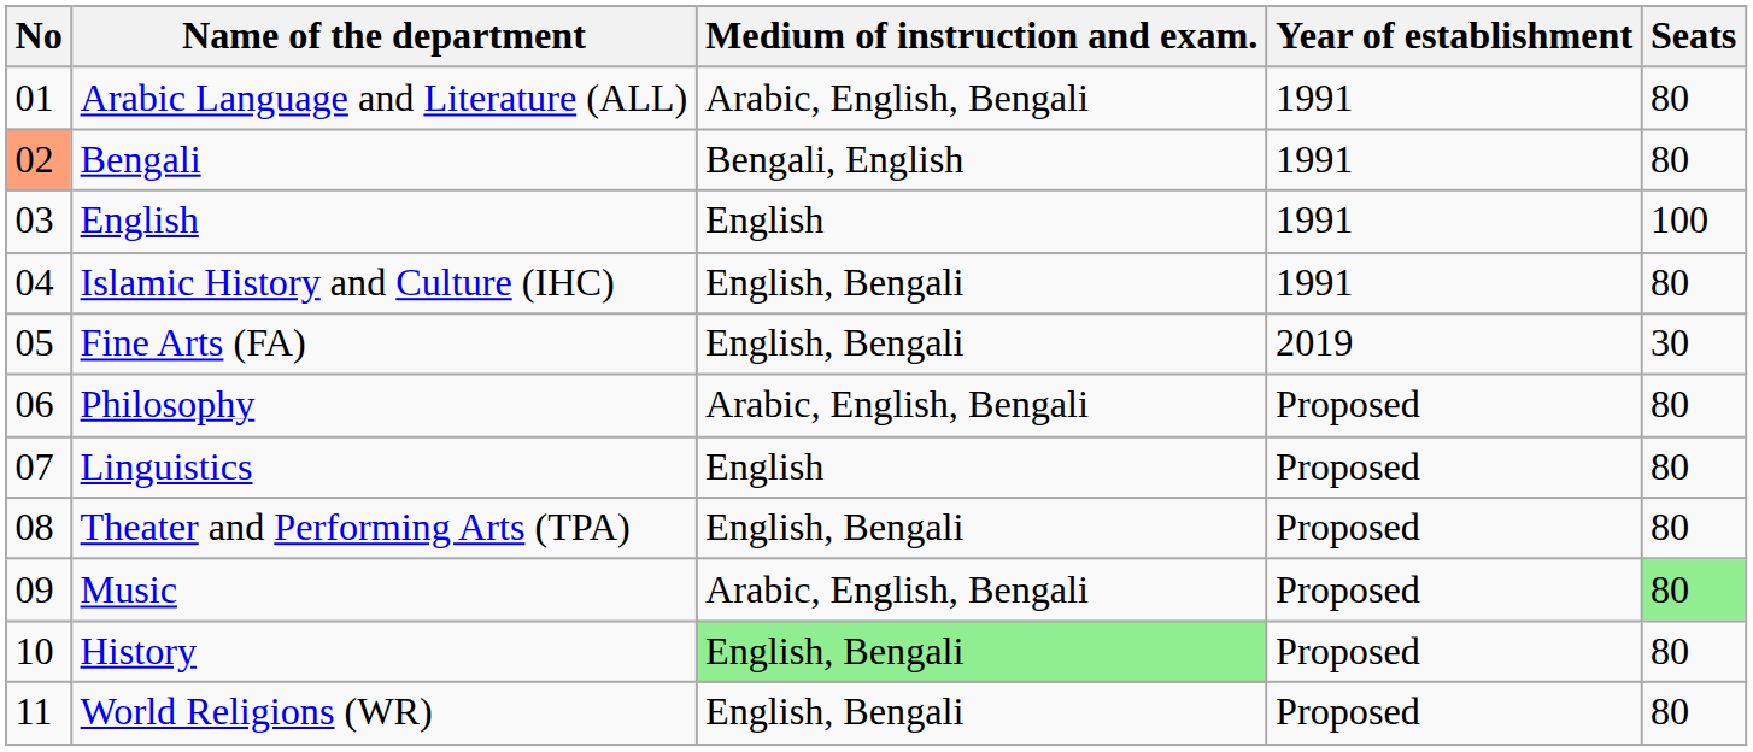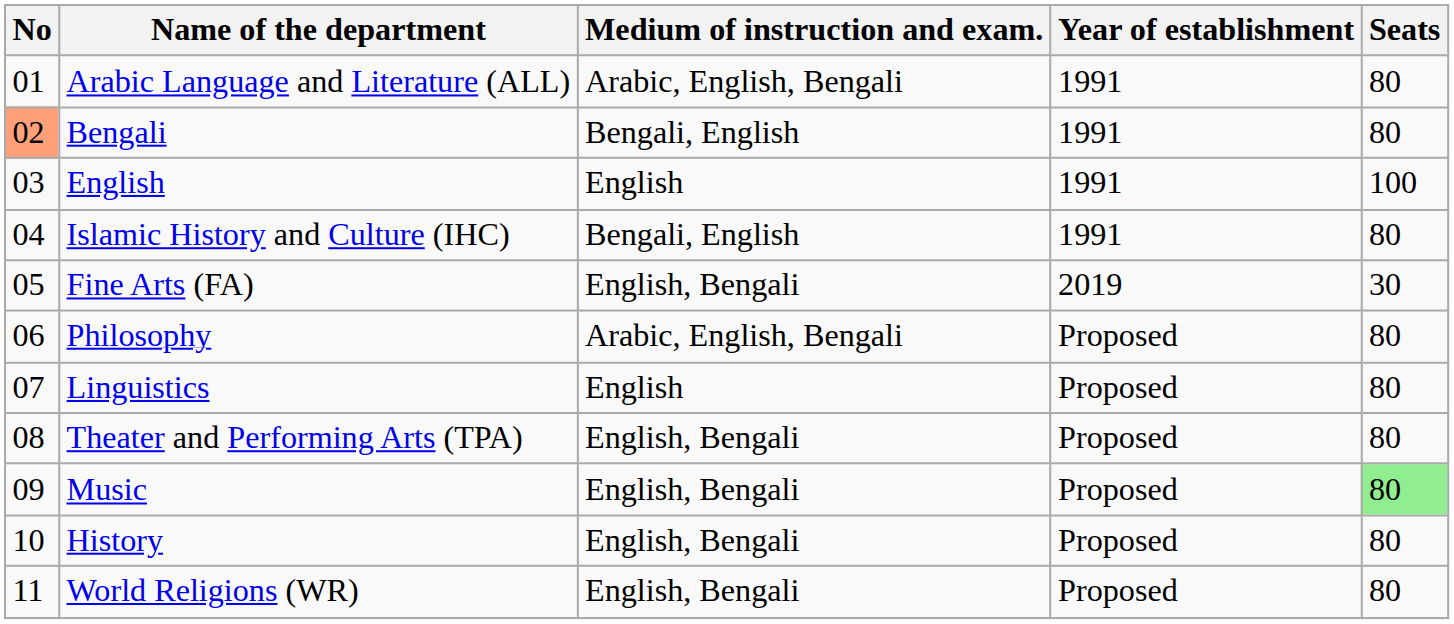Islamic History and Culture (IHC) | Medium of instruction and exam.: English, Bengali -> Bengali, English
Music | Medium of instruction and exam.: Arabic, English, Bengali -> English, Bengali
History | Medium of instruction and exam.: lightgreen background -> no background
